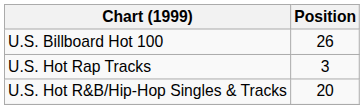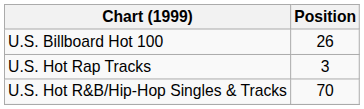U.S. Hot R&B/Hip-Hop Singles & Tracks | Position: 20 -> 70
